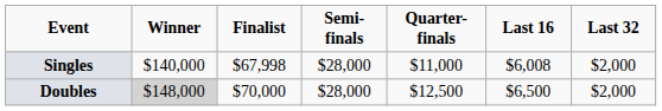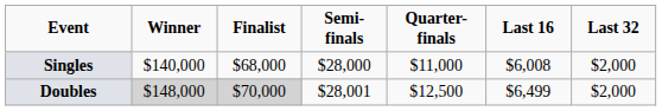Singles | Finalist: $67,998 -> $68,000
Doubles | Finalist: no background -> lightgrey background
Doubles | Semi-finals: $28,000 -> $28,001
Doubles | Last 16: $6,500 -> $6,499
